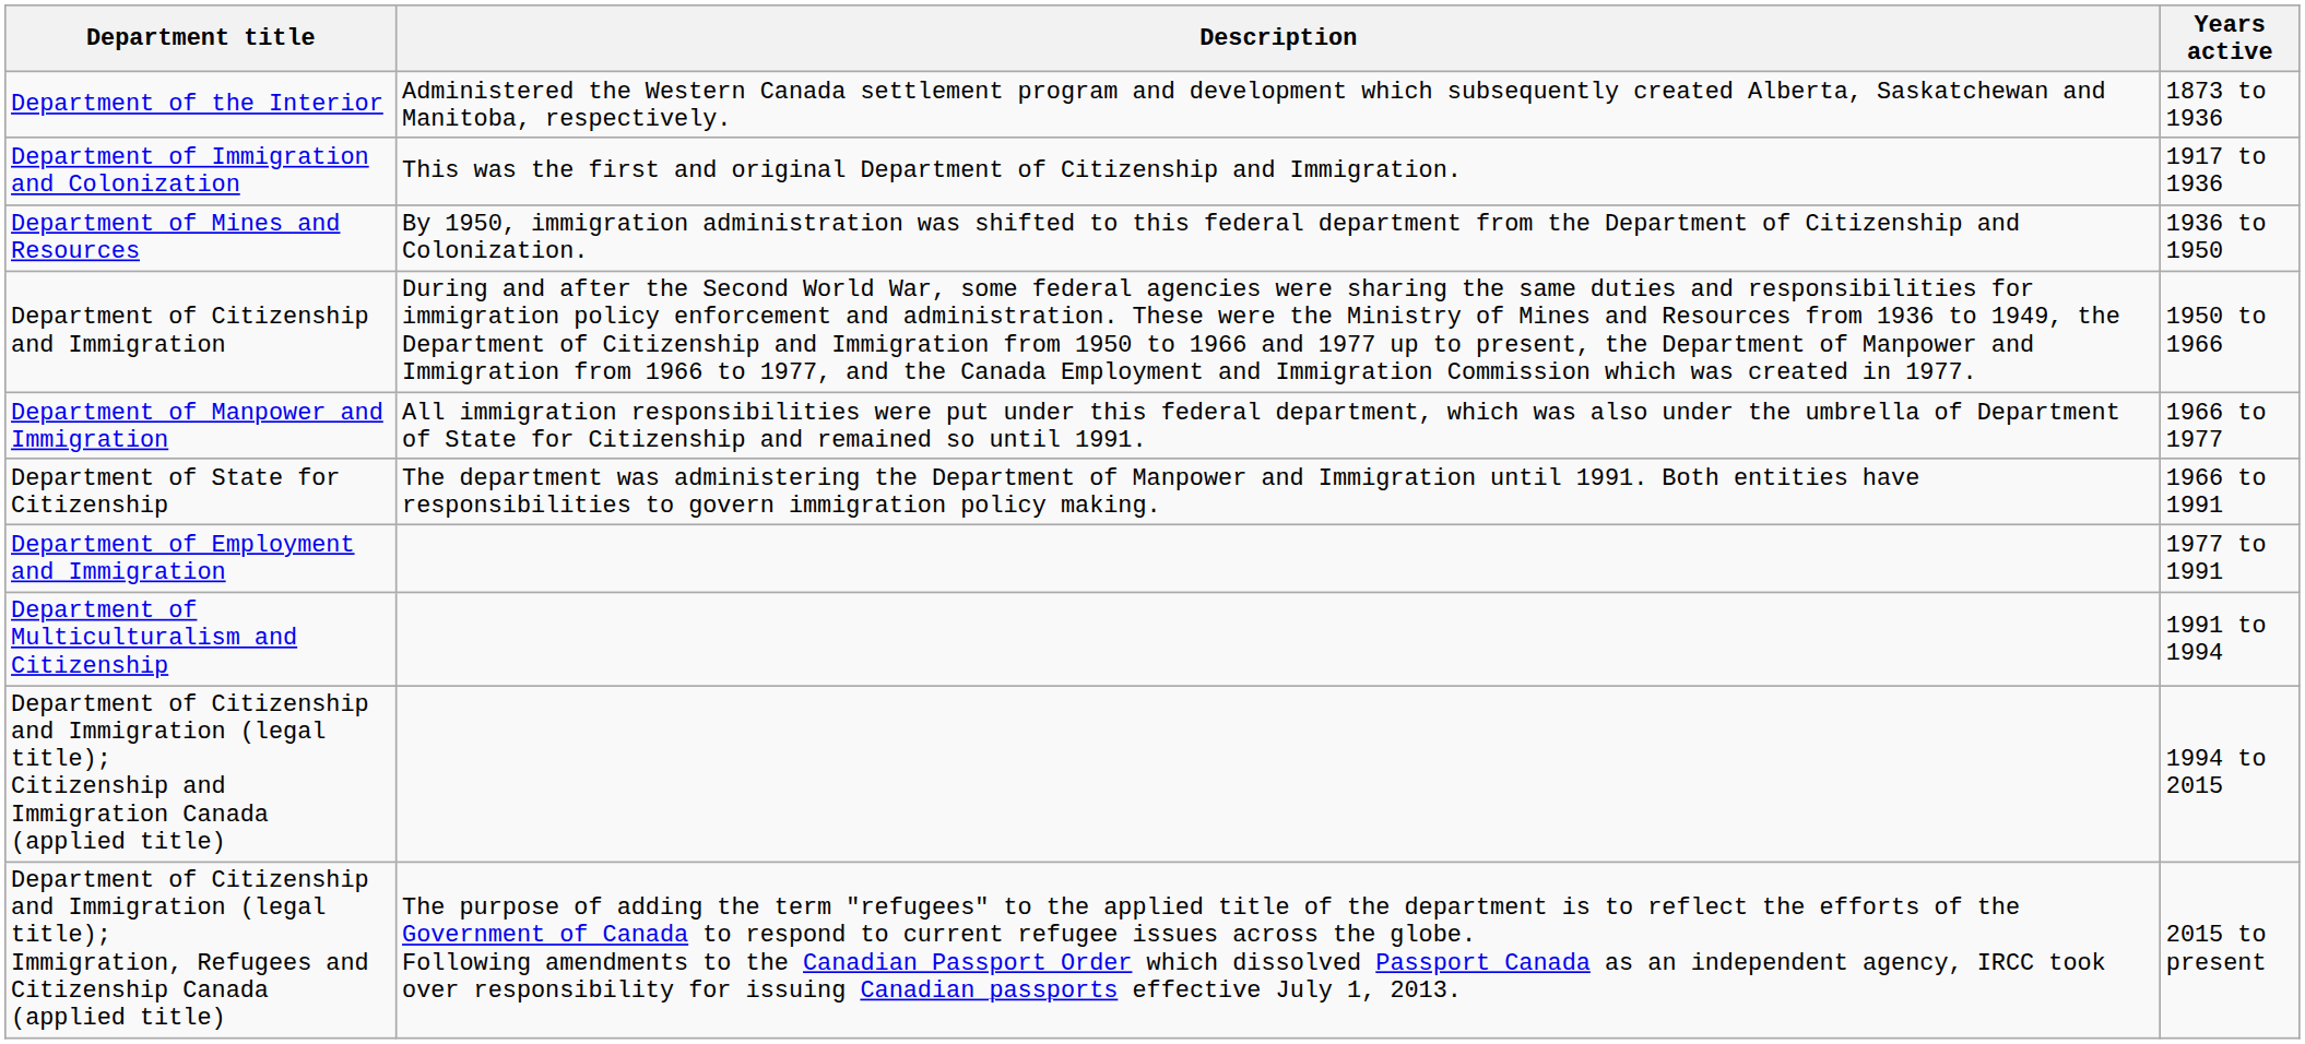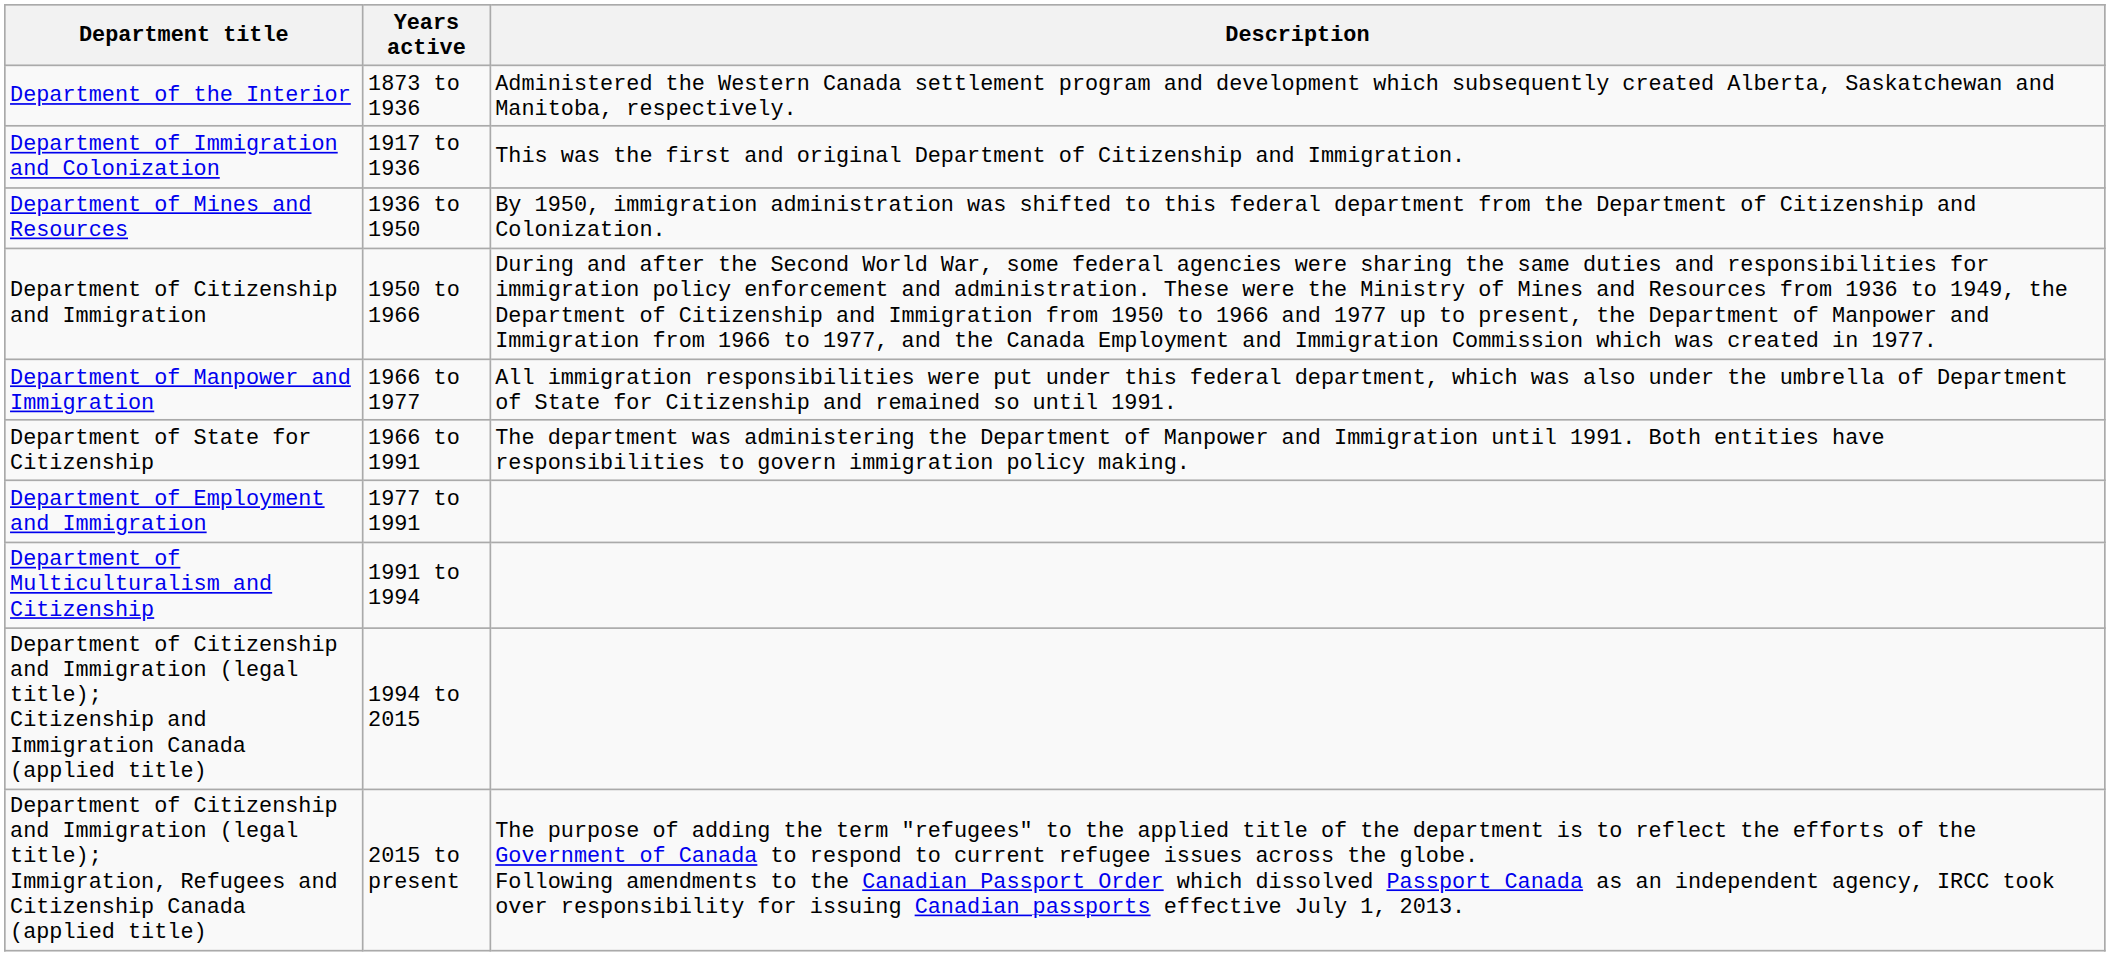columns swapped: Years active <-> Description
